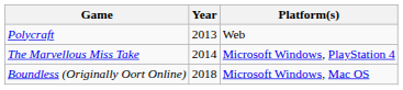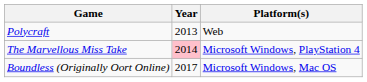The Marvellous Miss Take | Year: no background -> pink background
Boundless (Originally Oort Online) | Year: 2018 -> 2017
